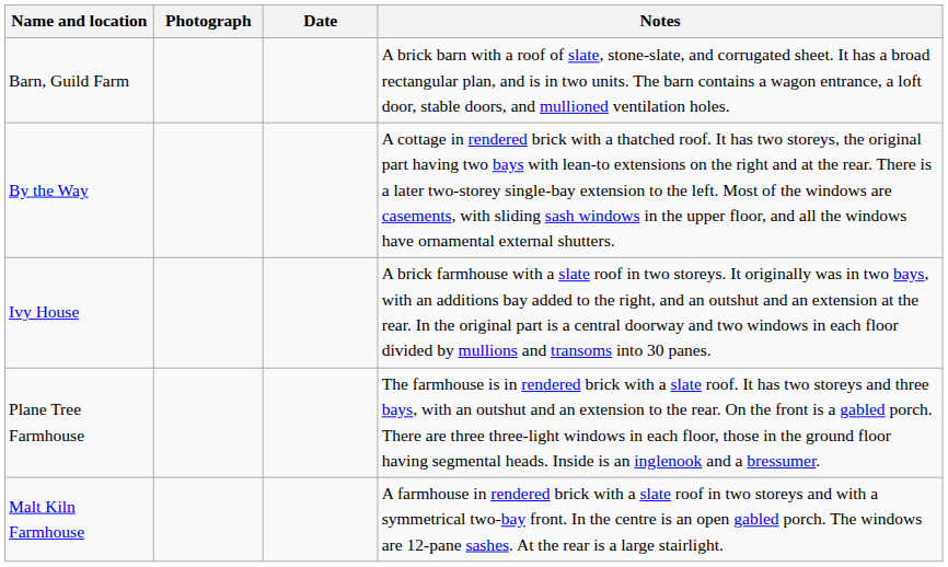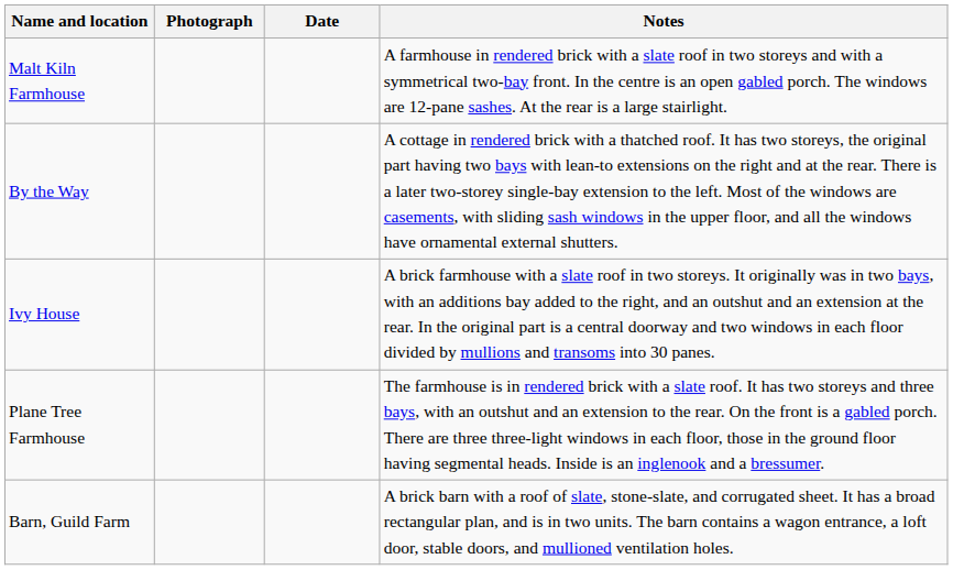rows swapped: Barn, Guild Farm <-> Malt Kiln Farmhouse
